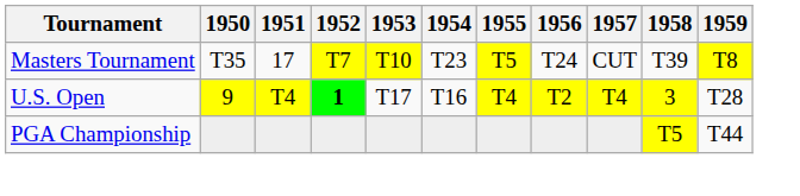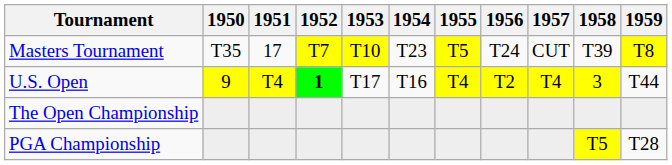U.S. Open | 1959: T28 -> T44
+ row: The Open Championship
PGA Championship | 1959: T44 -> T28
